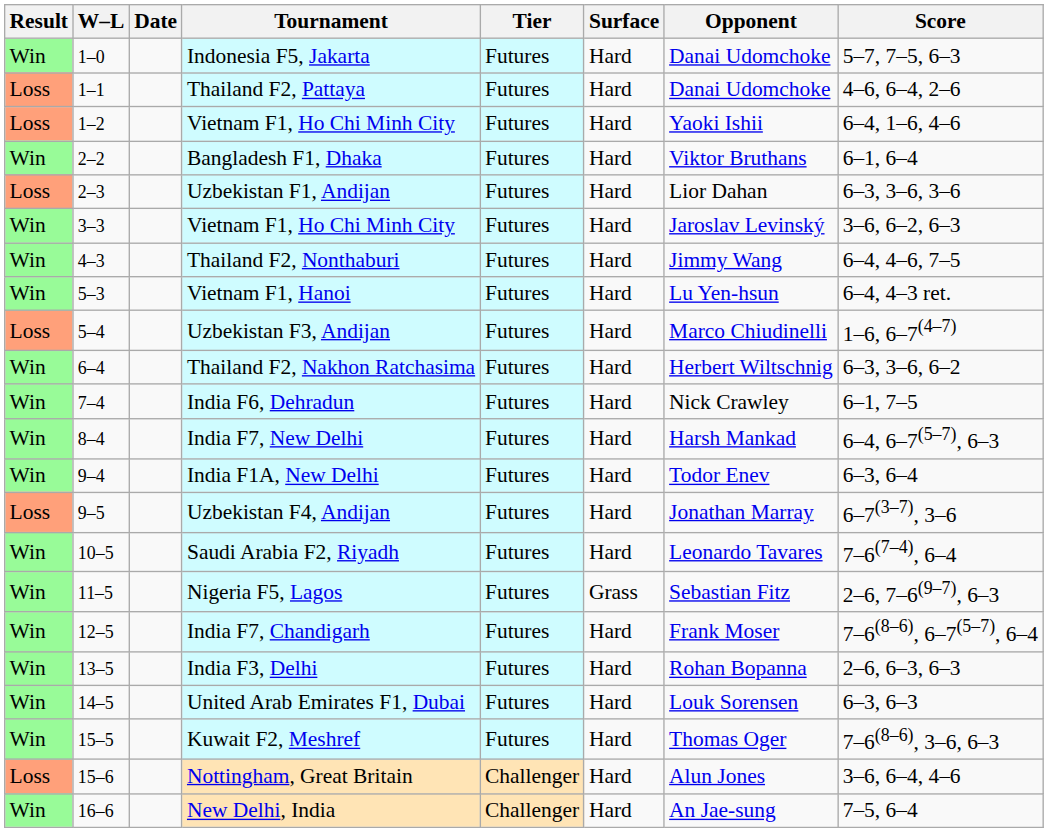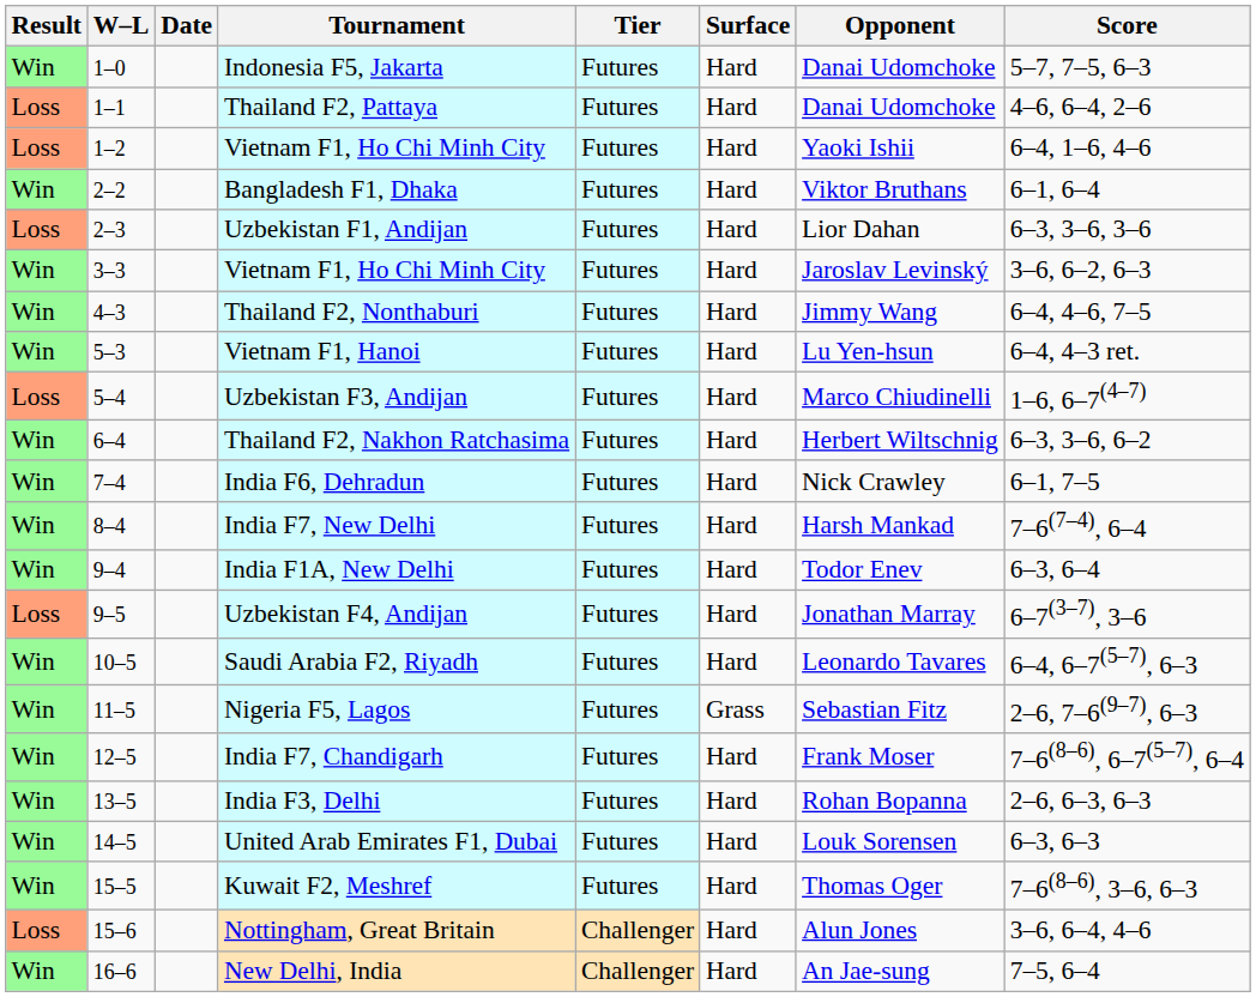India F7, New Delhi | Score: 6–4, 6–7(5–7), 6–3 -> 7–6(7–4), 6–4
Saudi Arabia F2, Riyadh | Score: 7–6(7–4), 6–4 -> 6–4, 6–7(5–7), 6–3
